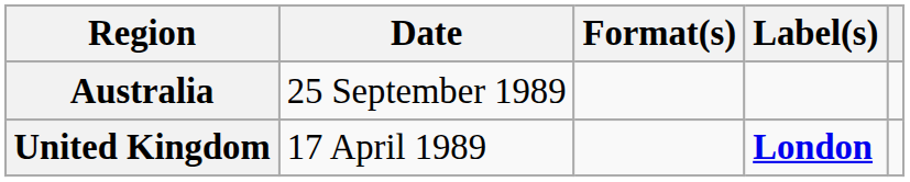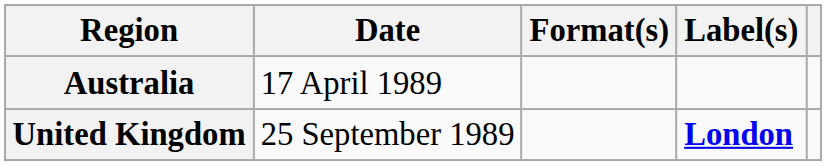Australia | Date: 25 September 1989 -> 17 April 1989
United Kingdom | Date: 17 April 1989 -> 25 September 1989
